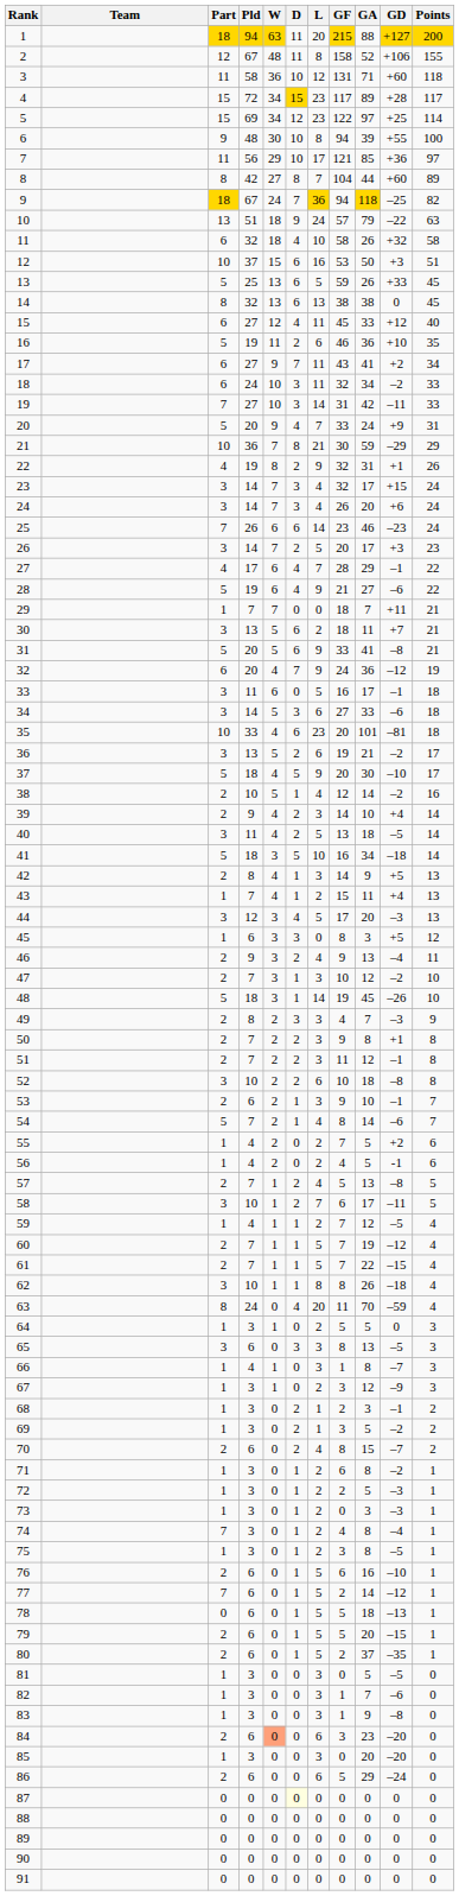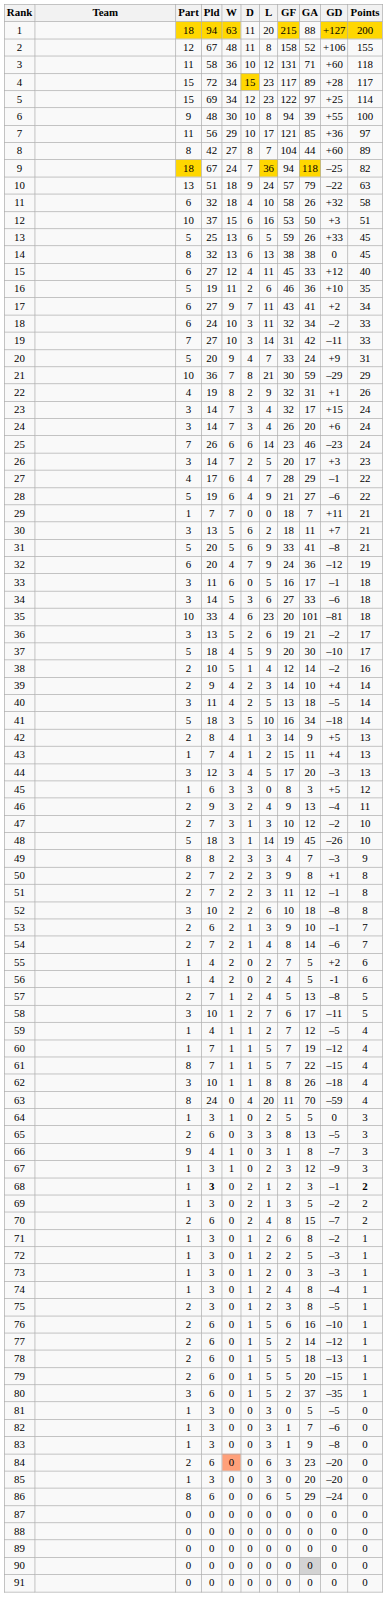49 | Part: 2 -> 8
54 | Part: 5 -> 2
60 | Part: 2 -> 1
61 | Part: 2 -> 8
65 | Part: 3 -> 2
66 | Part: 1 -> 9
68 | Pld: normal -> bold
68 | Points: normal -> bold
74 | Part: 7 -> 1
75 | Part: 1 -> 2
77 | Part: 7 -> 2
78 | Part: 0 -> 2
80 | Part: 2 -> 3
86 | Part: 2 -> 8
87 | D: lightyellow background -> no background
90 | GA: no background -> lightgrey background
